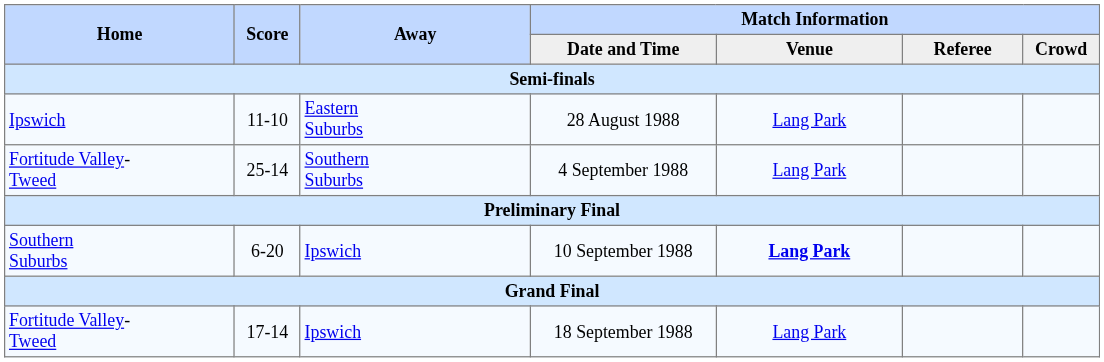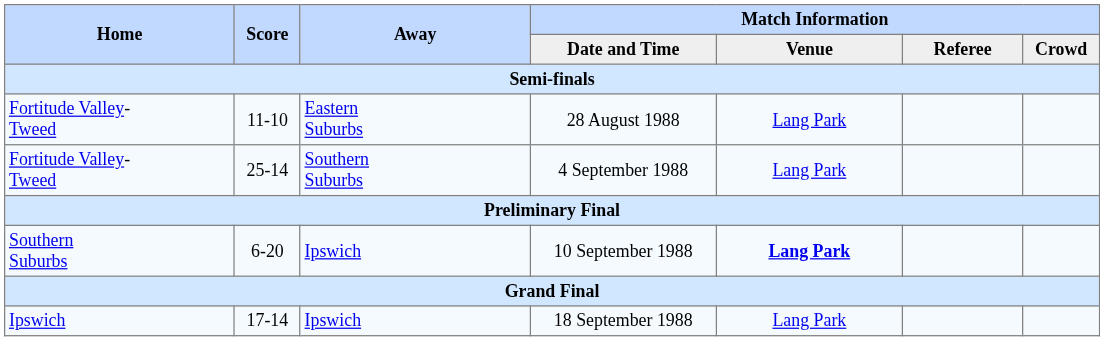28 August 1988 | Home: Ipswich -> Fortitude Valley- Tweed
18 September 1988 | Home: Fortitude Valley- Tweed -> Ipswich
